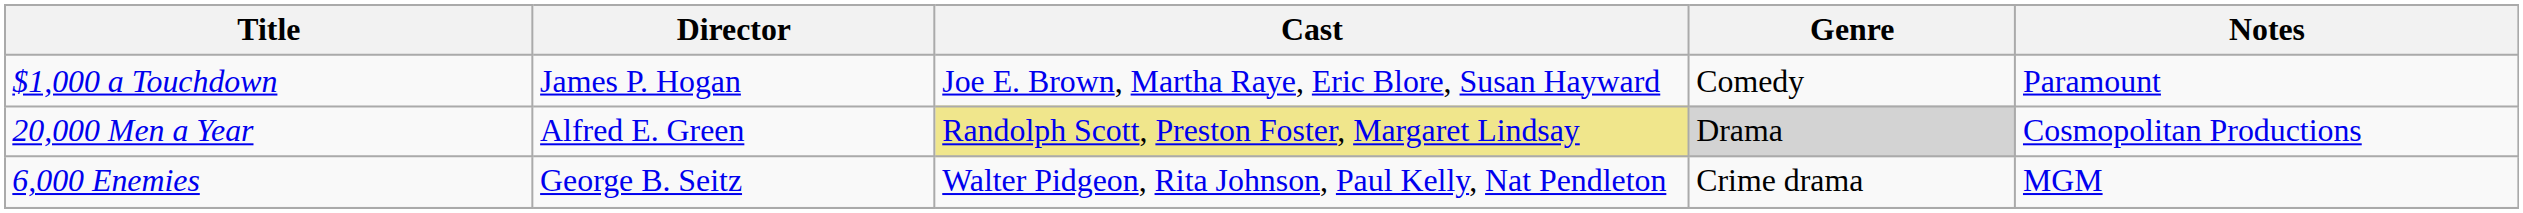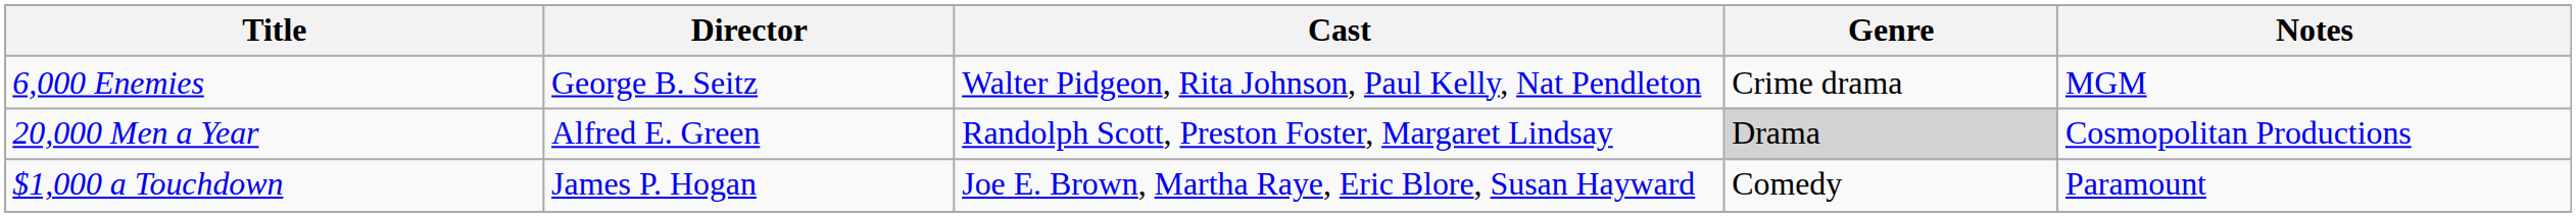rows swapped: $1,000 a Touchdown <-> 6,000 Enemies
20,000 Men a Year | Cast: khaki background -> no background
